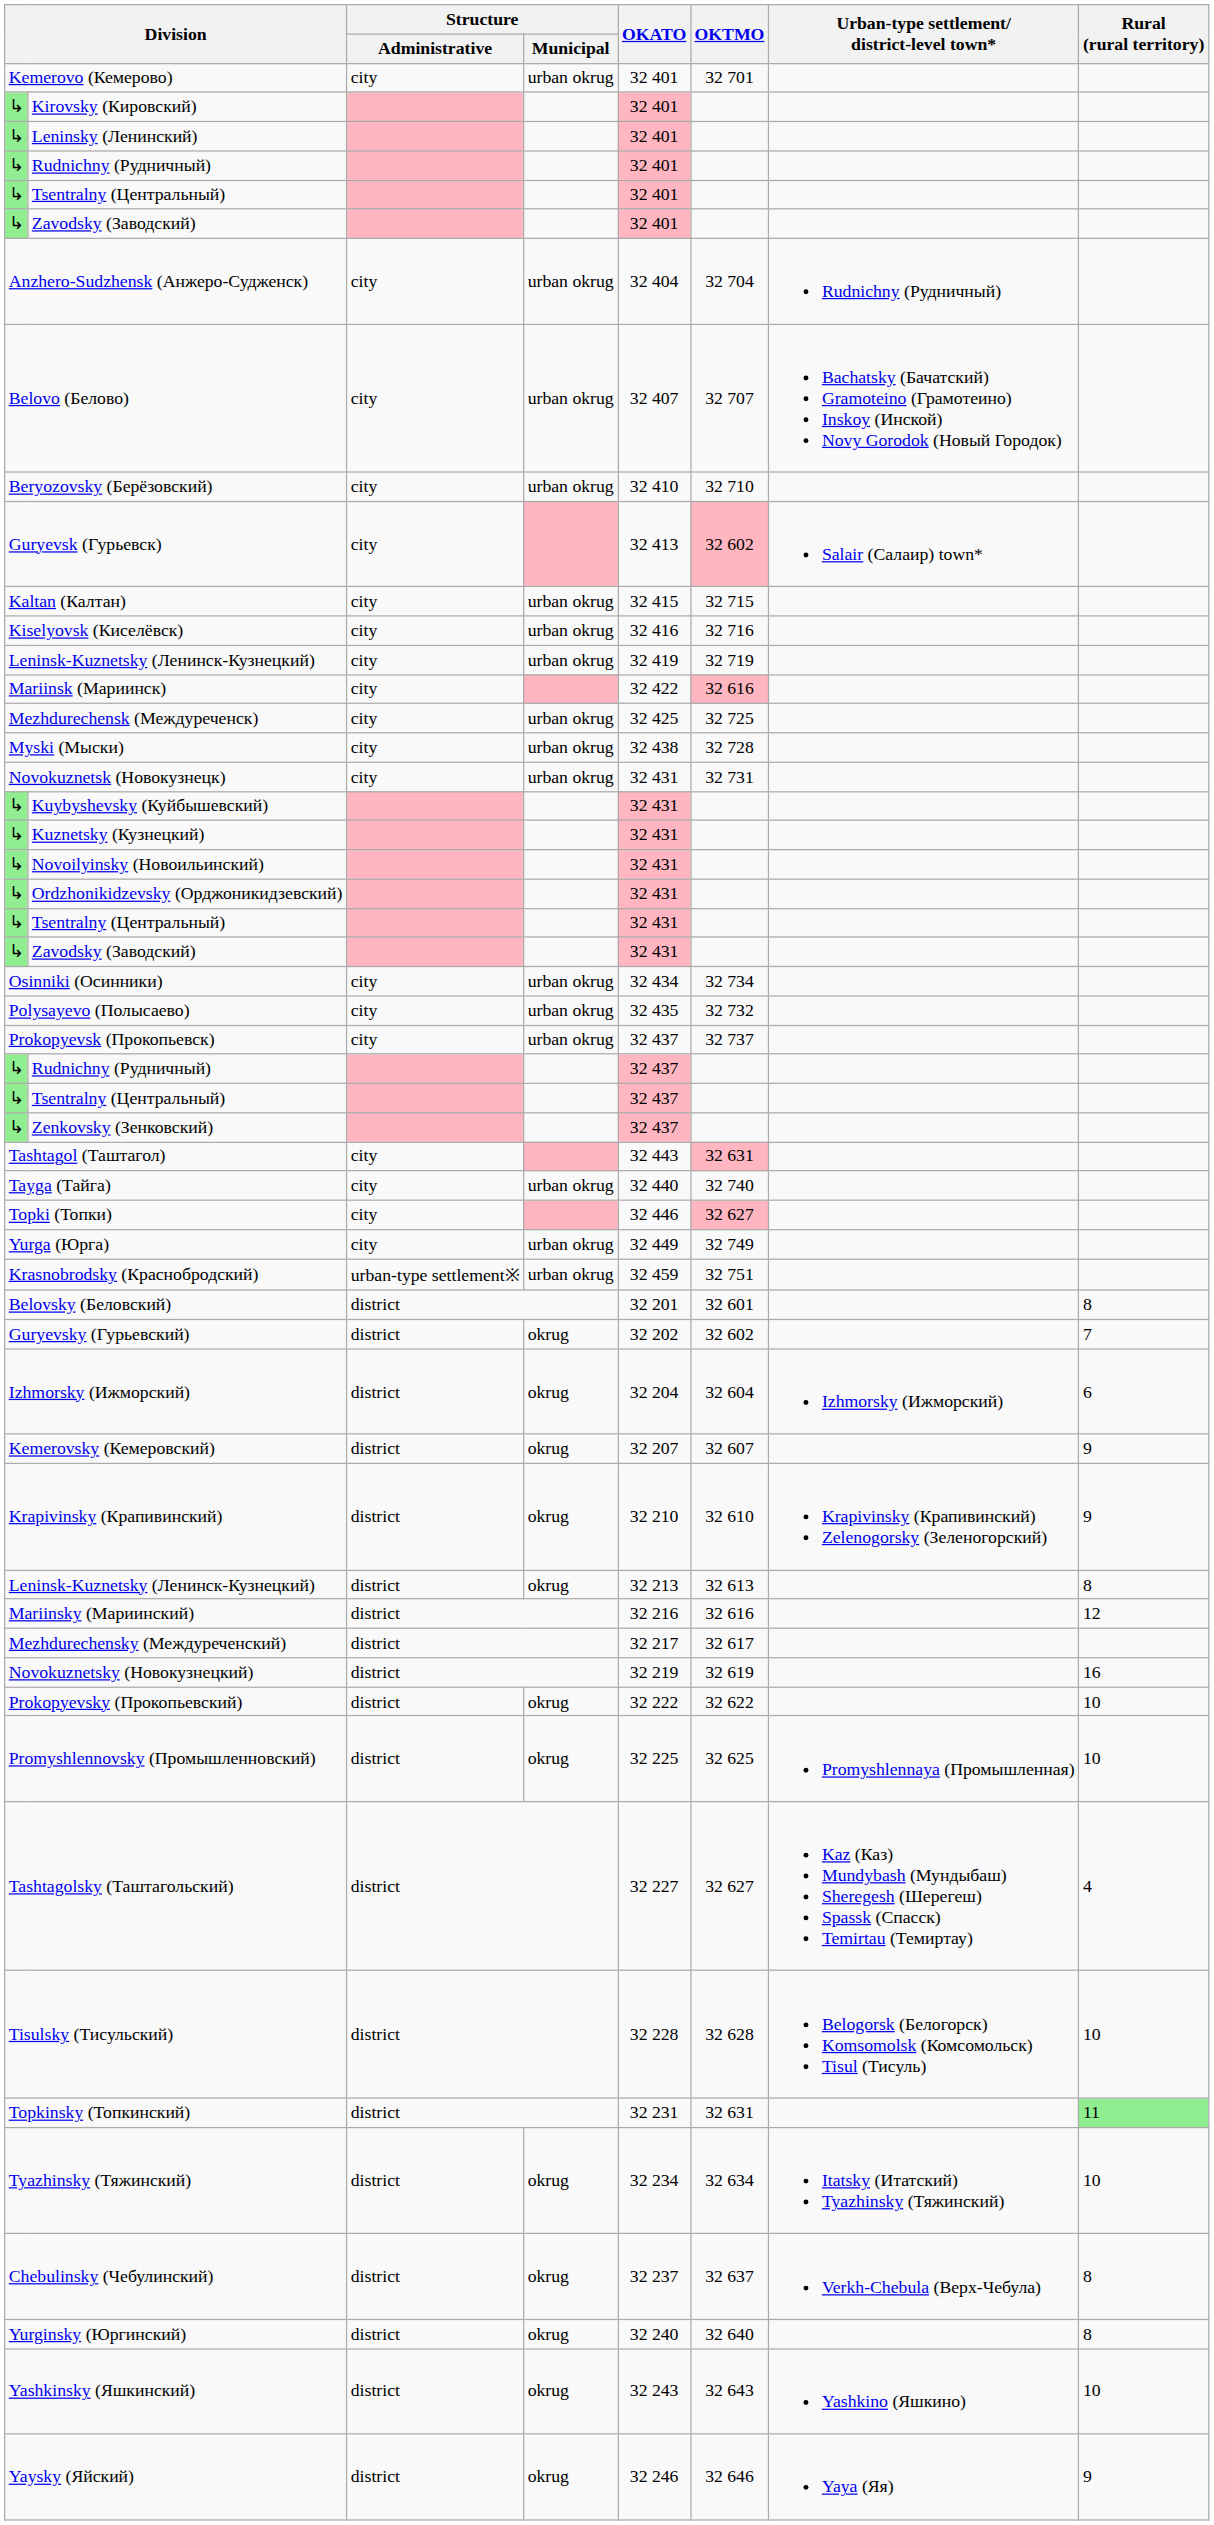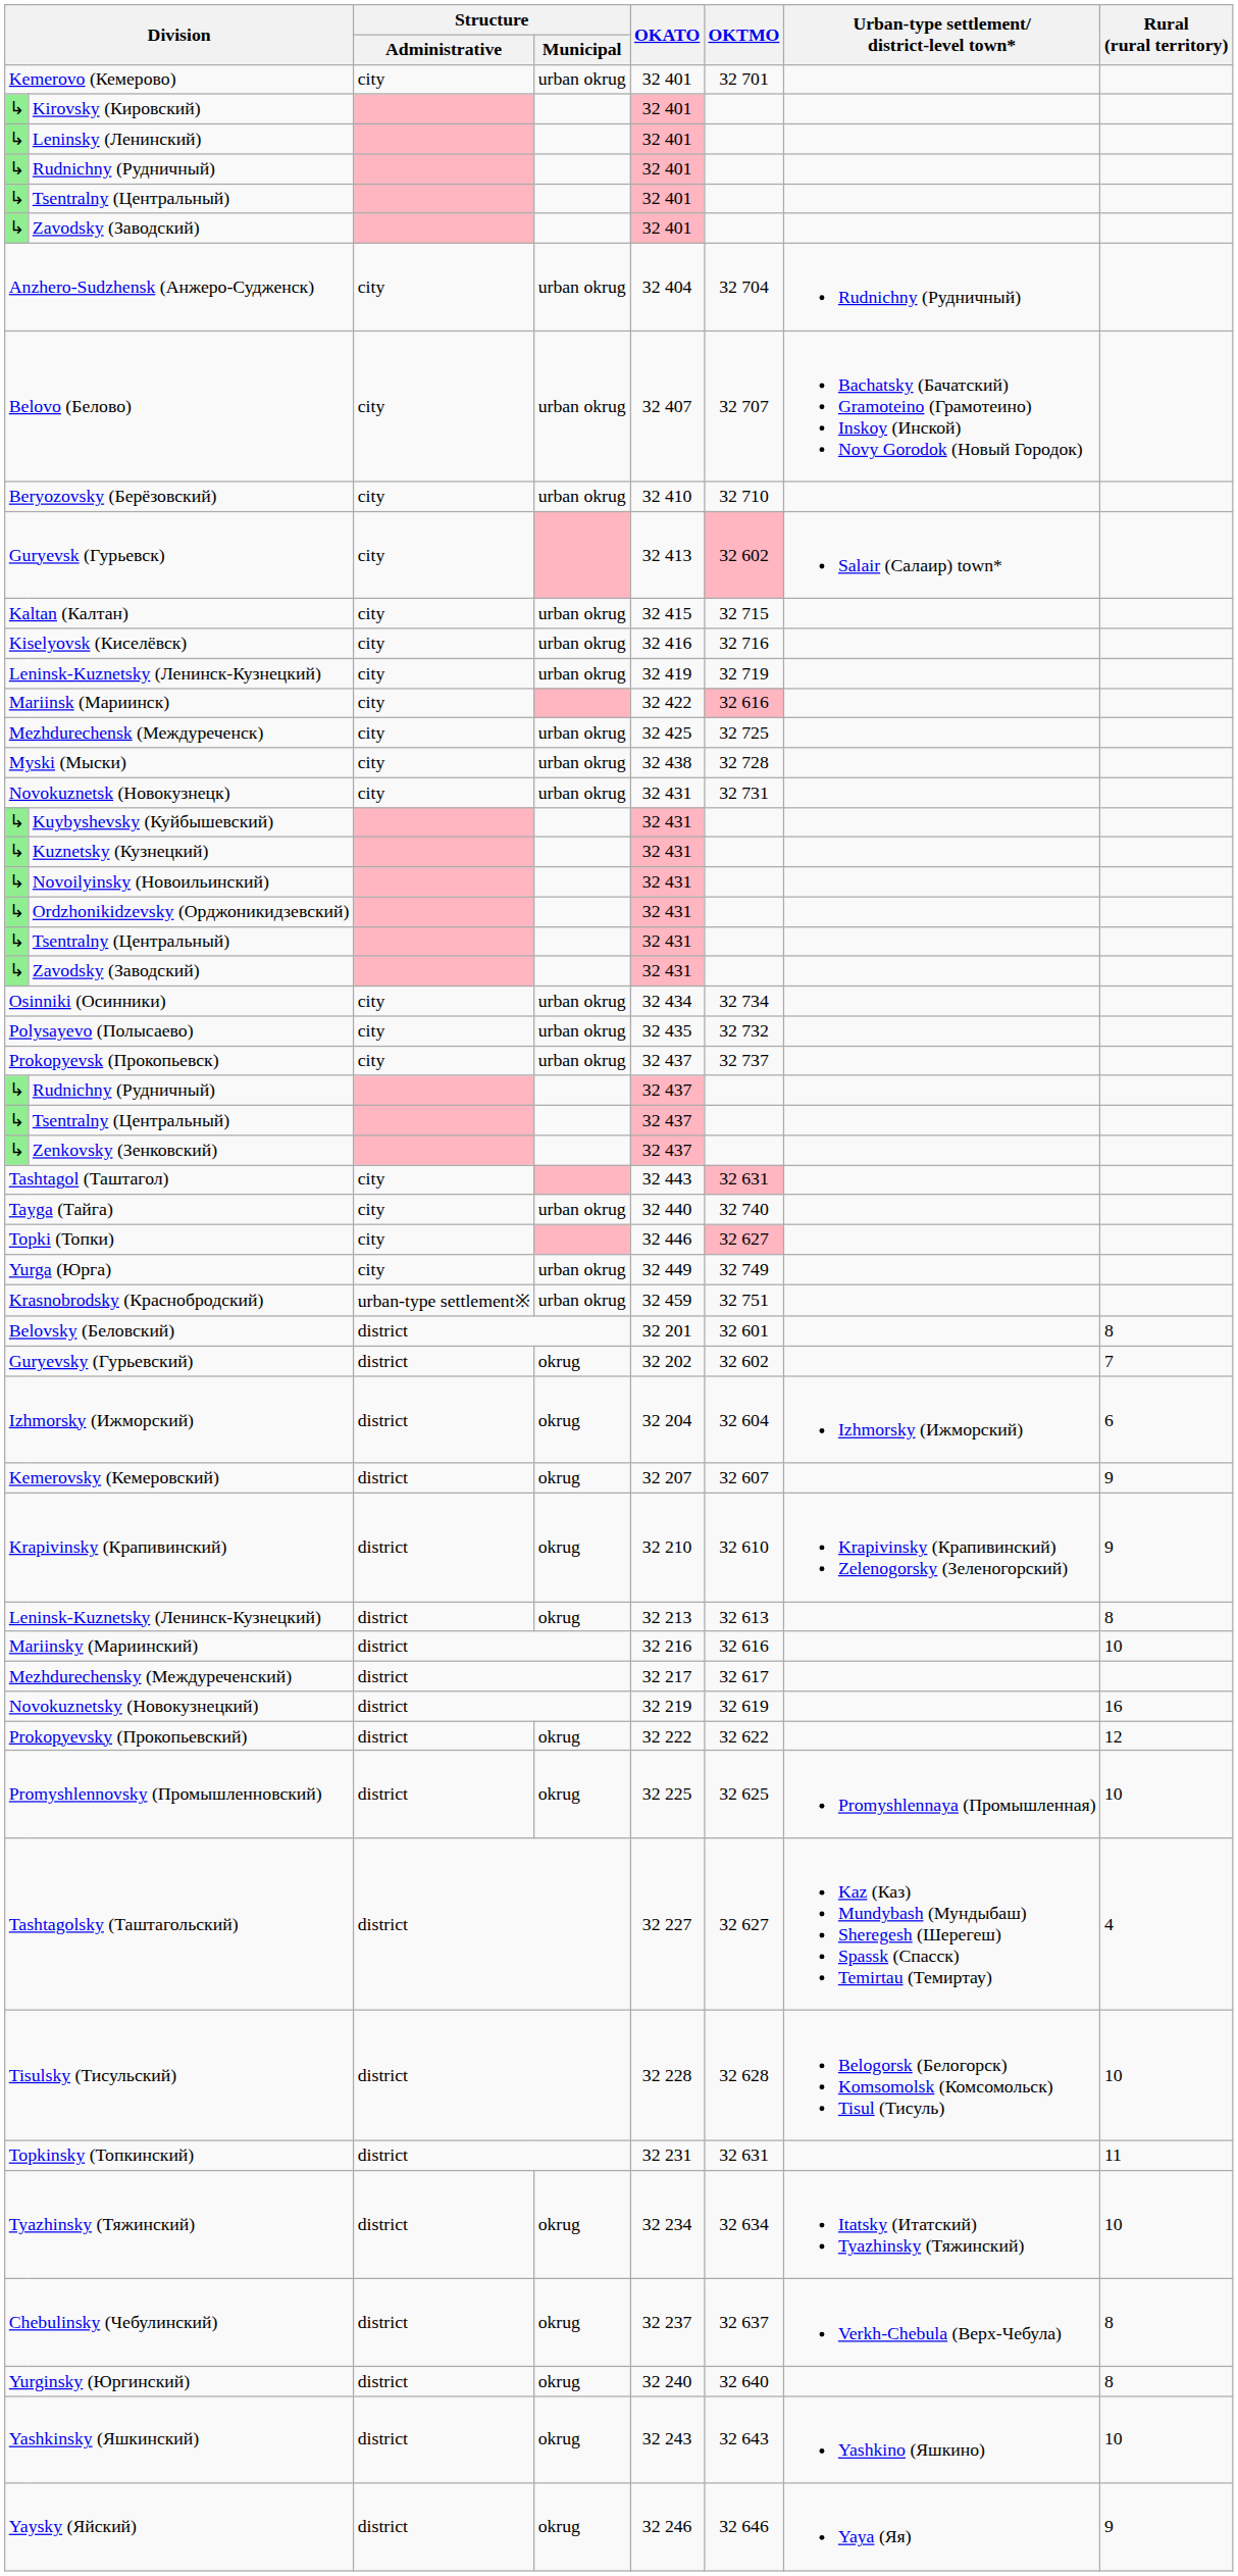Mariinsky (Мариинский) | Rural (rural territory): 12 -> 10
Prokopyevsky (Прокопьевский) | Rural (rural territory): 10 -> 12
Topkinsky (Топкинский) | Rural (rural territory): lightgreen background -> no background
